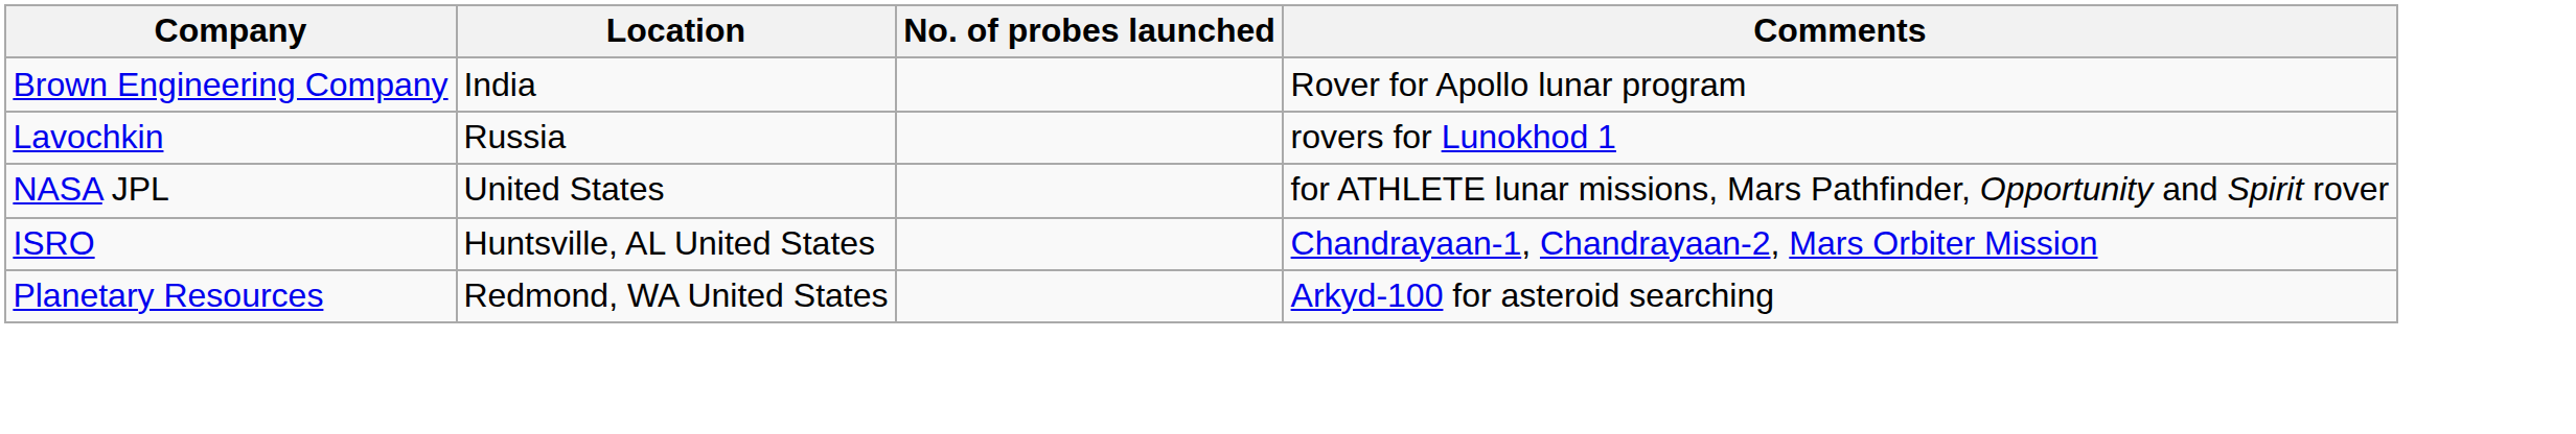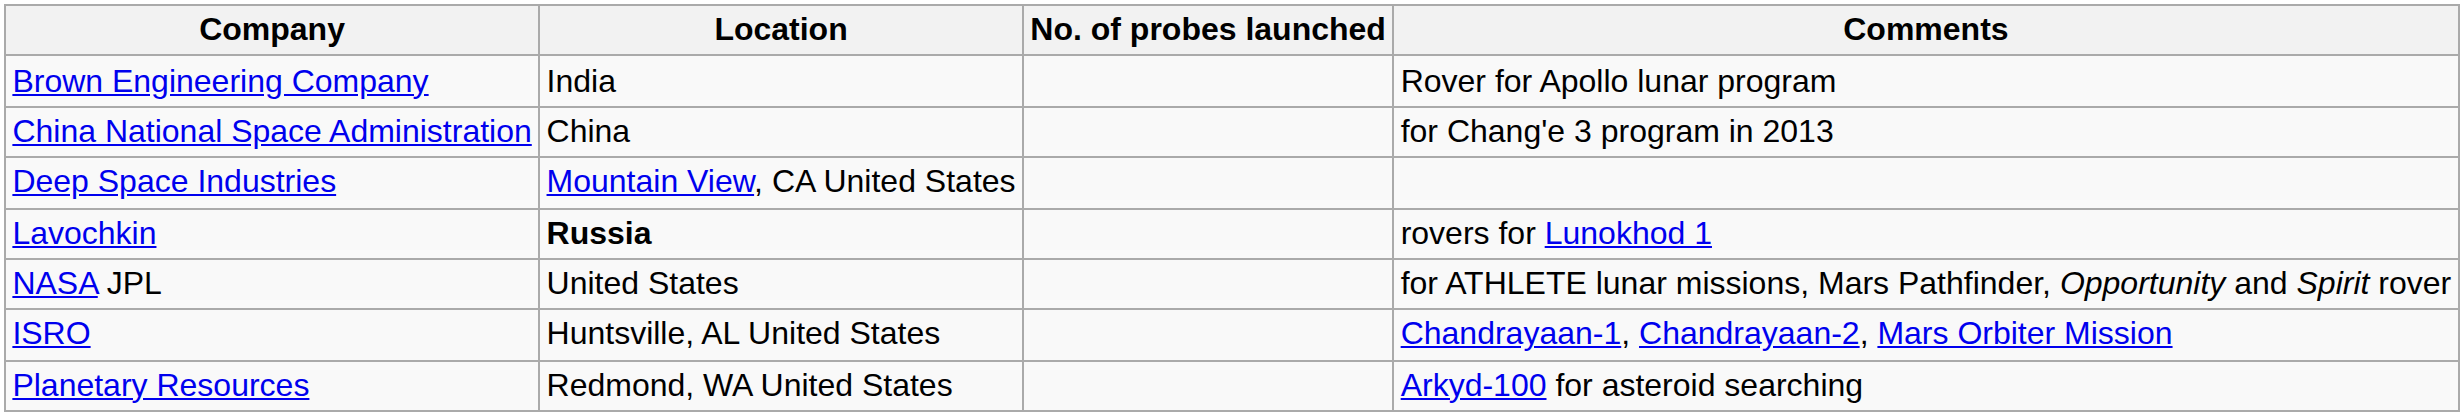+ row: China National Space Administration | China | for Chang'e 3 program in 2013
+ row: Deep Space Industries | Mountain View, CA United States
Lavochkin | Location: normal -> bold
